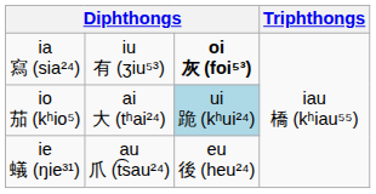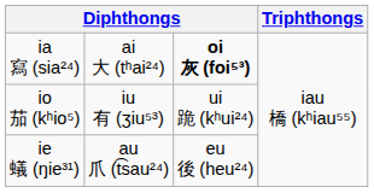ia 寫 (sia²⁴) | column 2: iu 有 (ʒiu⁵³) -> ai 大 (tʰai²⁴)
io 茄 (kʰio⁵) | column 2: ai 大 (tʰai²⁴) -> iu 有 (ʒiu⁵³)
io 茄 (kʰio⁵) | column 3: lightblue background -> no background
